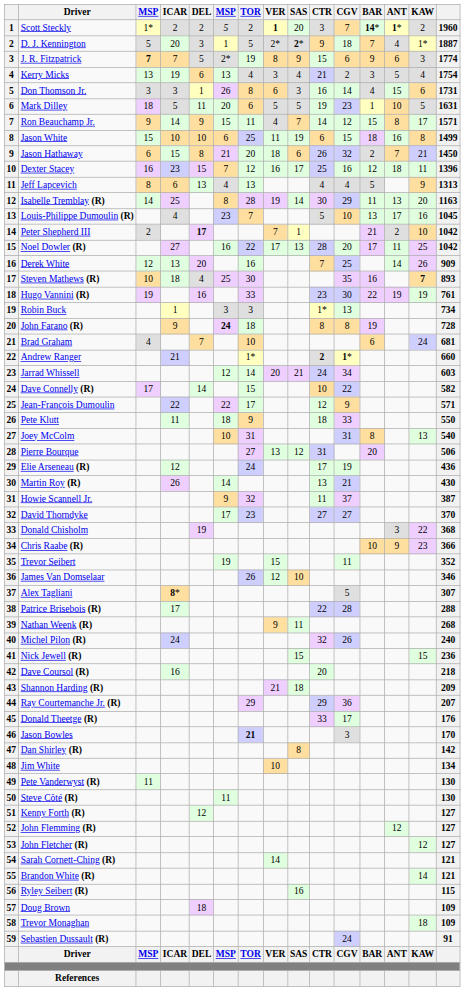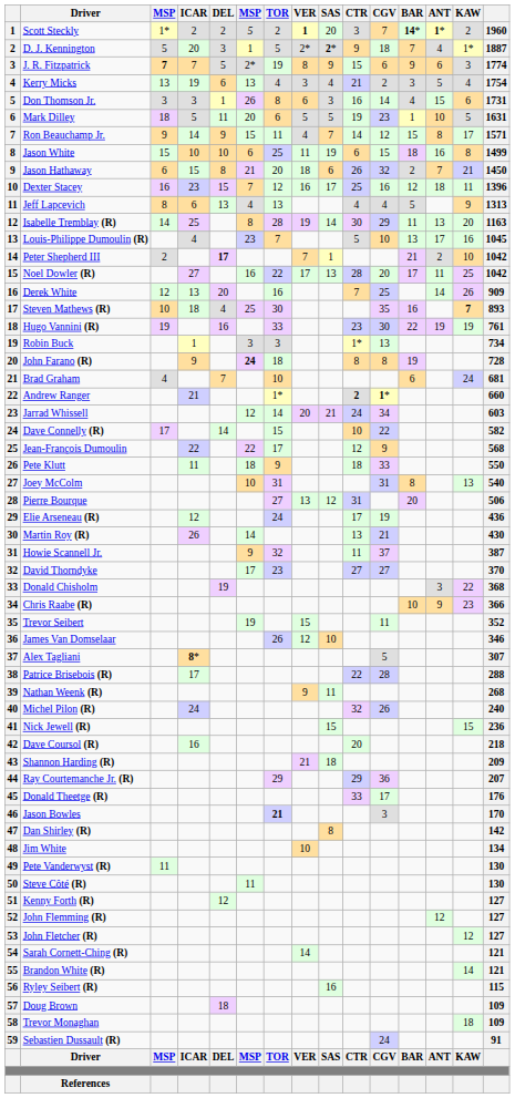Jean-François Dumoulin | column 15: 571 -> 568
